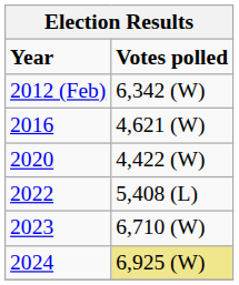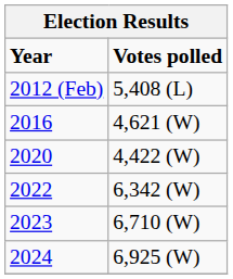2012 (Feb) | Votes polled: 6,342 (W) -> 5,408 (L)
2022 | Votes polled: 5,408 (L) -> 6,342 (W)
2024 | Votes polled: khaki background -> no background
